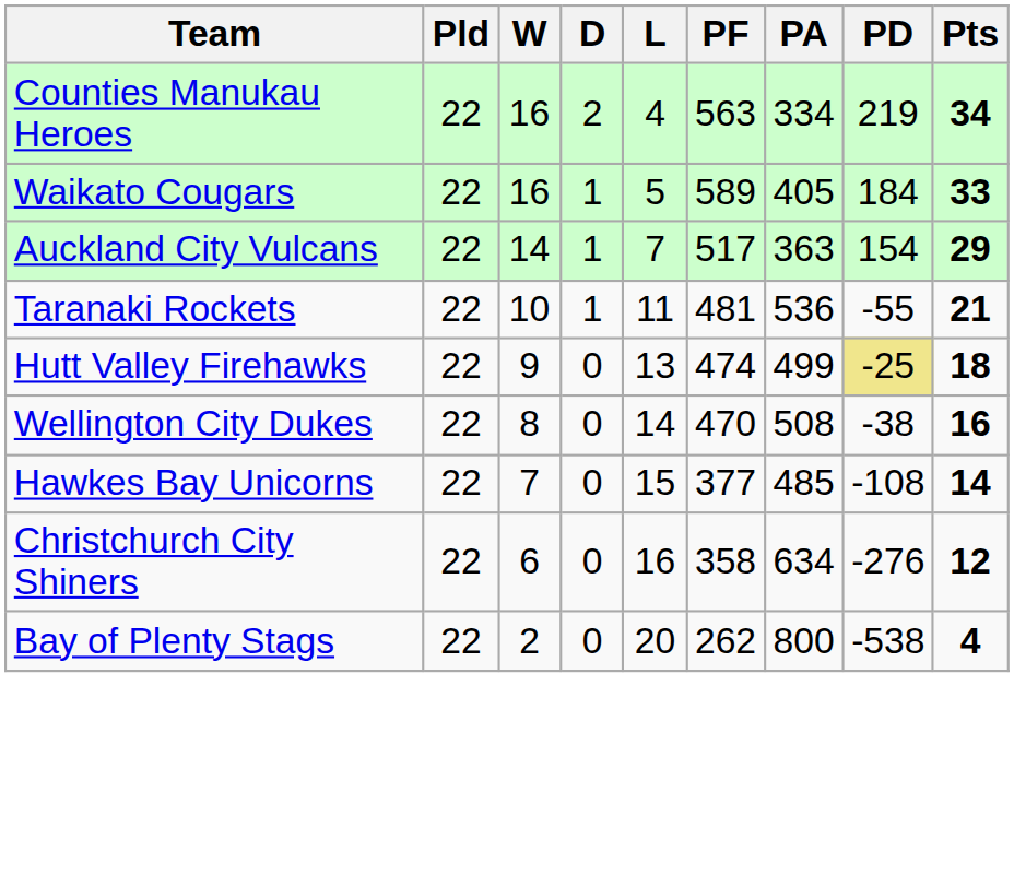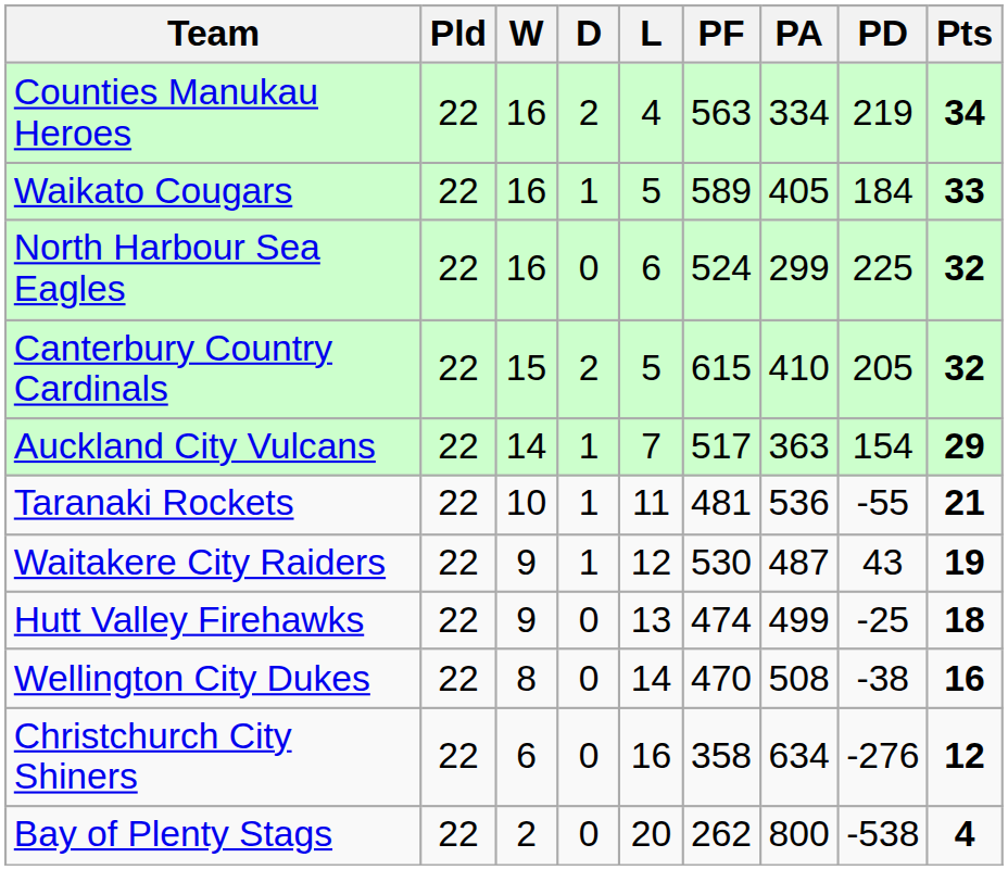+ row: North Harbour Sea Eagles | 22 | 16 | 0 | 6 | 524 | 299 | 225 | 32
+ row: Canterbury Country Cardinals | 22 | 15 | 2 | 5 | 615 | 410 | 205 | 32
+ row: Waitakere City Raiders | 22 | 9 | 1 | 12 | 530 | 487 | 43 | 19
Hutt Valley Firehawks | PD: khaki background -> no background
- row: Hawkes Bay Unicorns | 22 | 7 | 0 | 15 | 377 | 485 | -108 | 14
